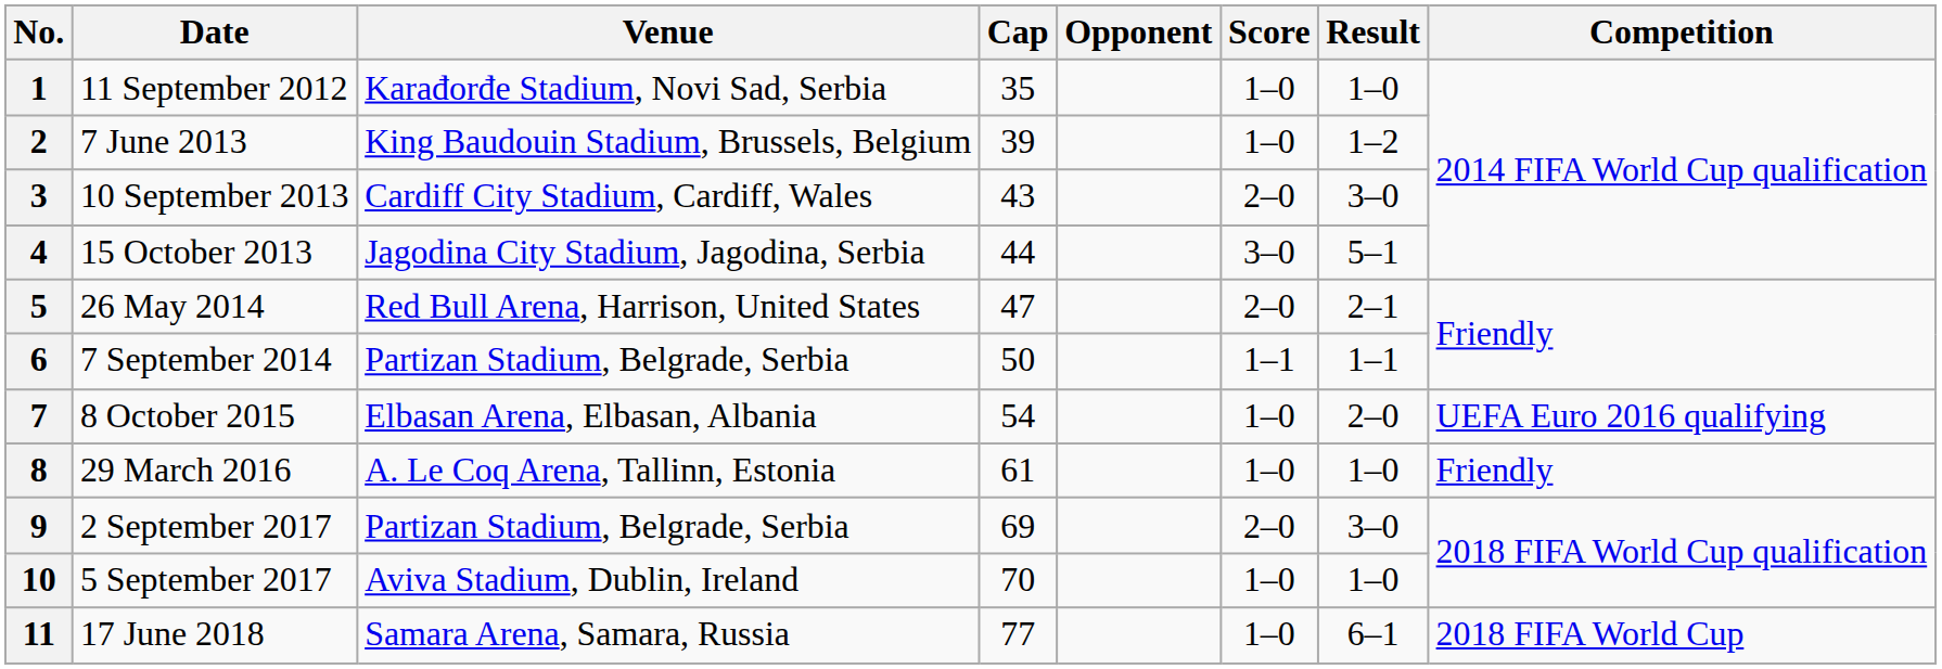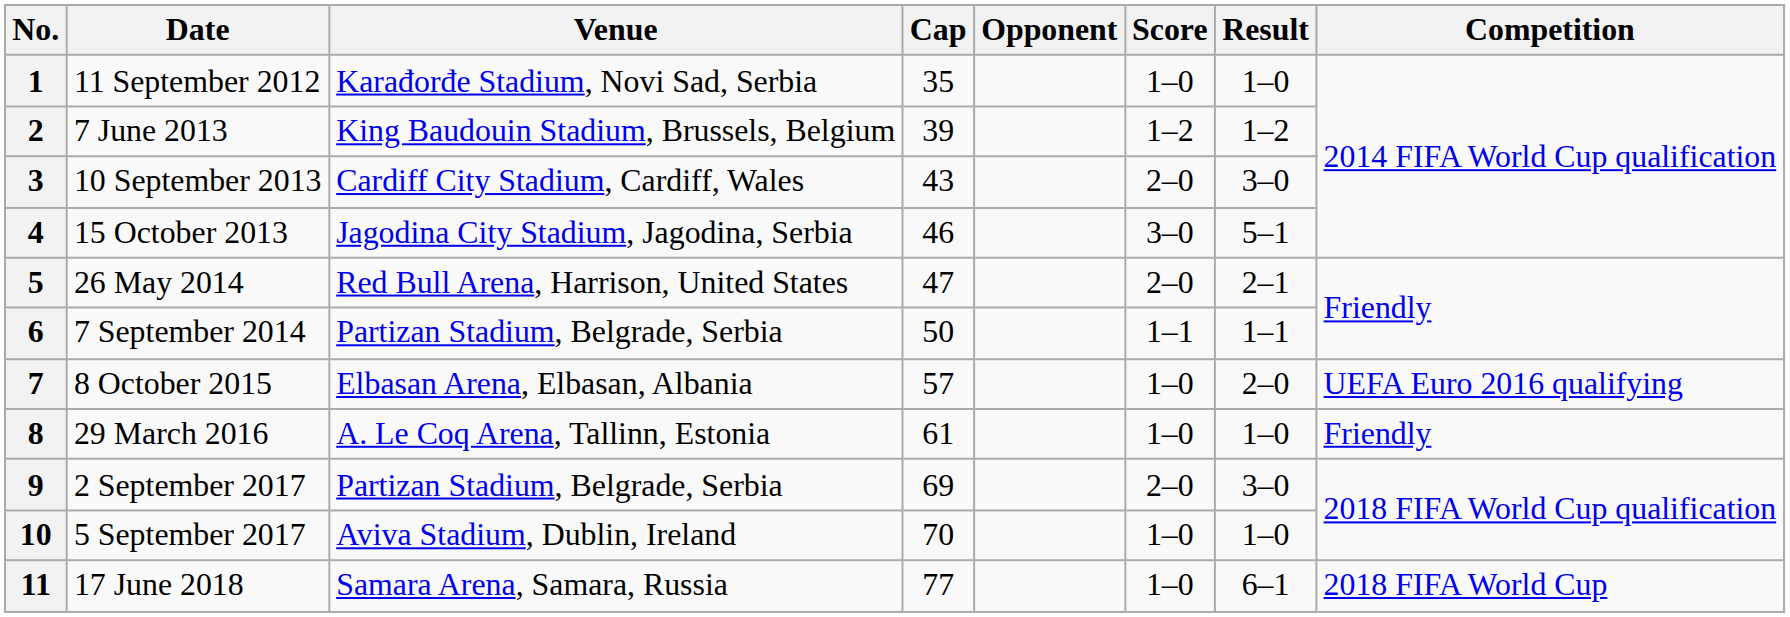2 | Score: 1–0 -> 1–2
4 | Cap: 44 -> 46
7 | Cap: 54 -> 57
